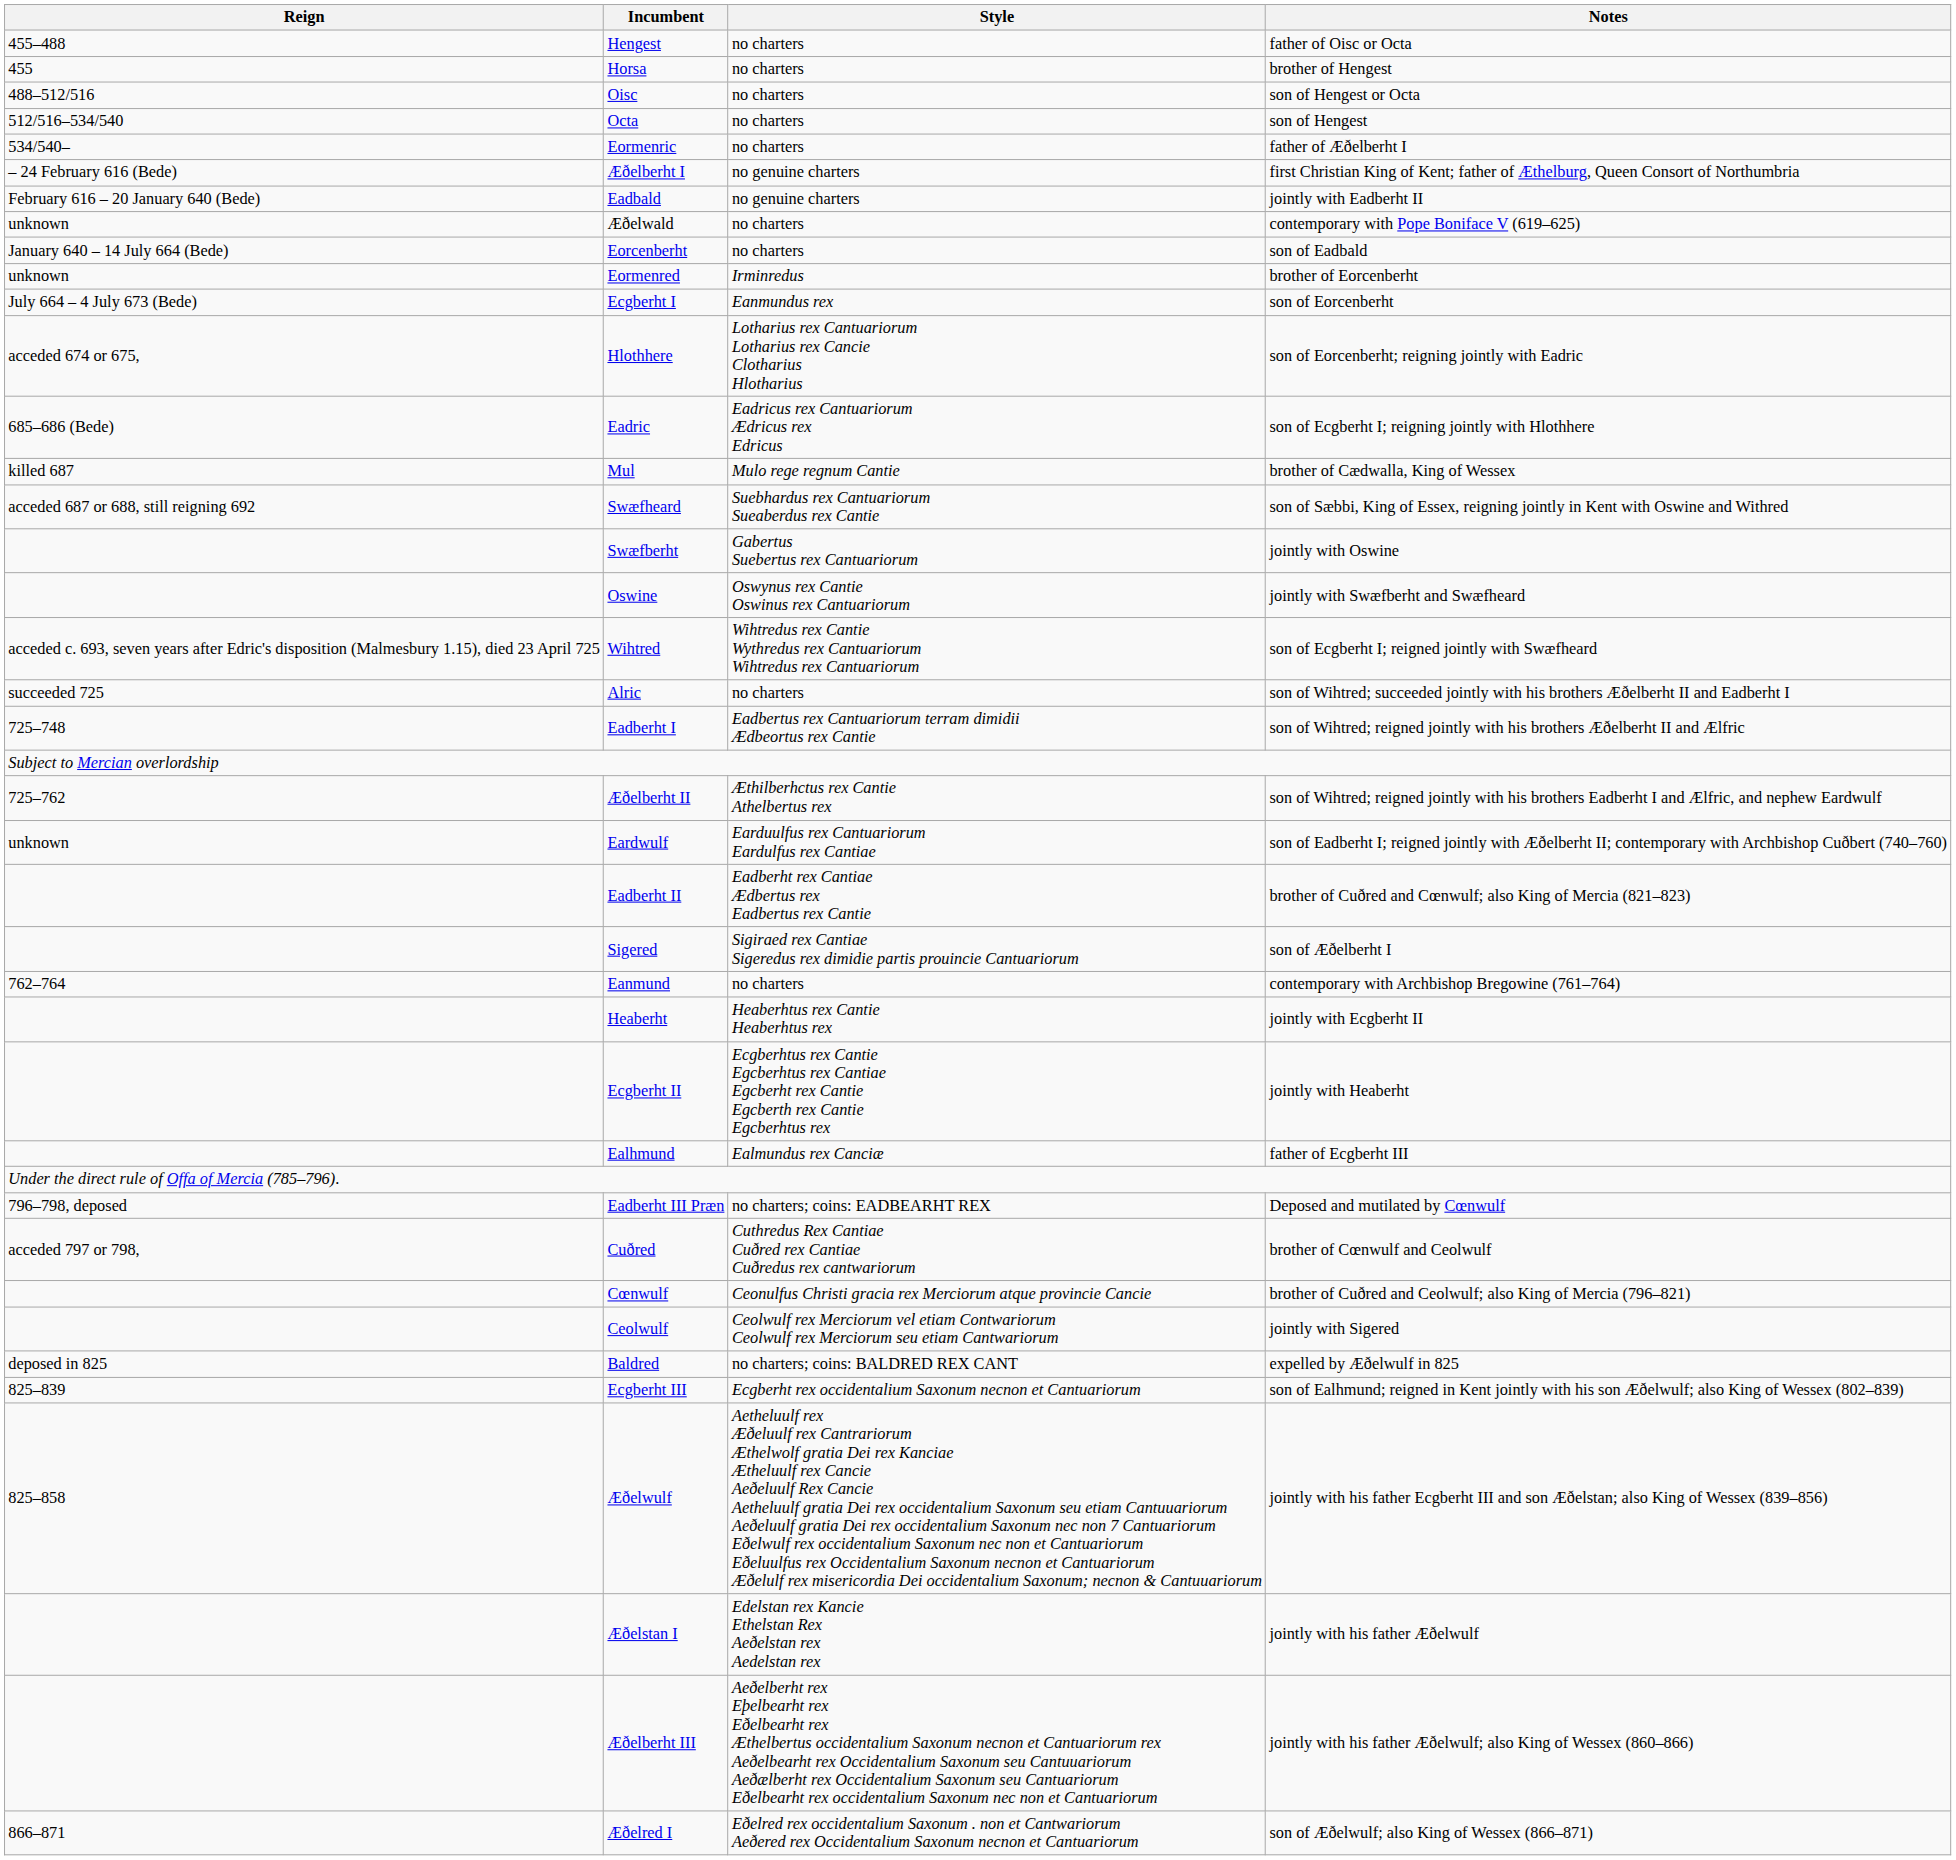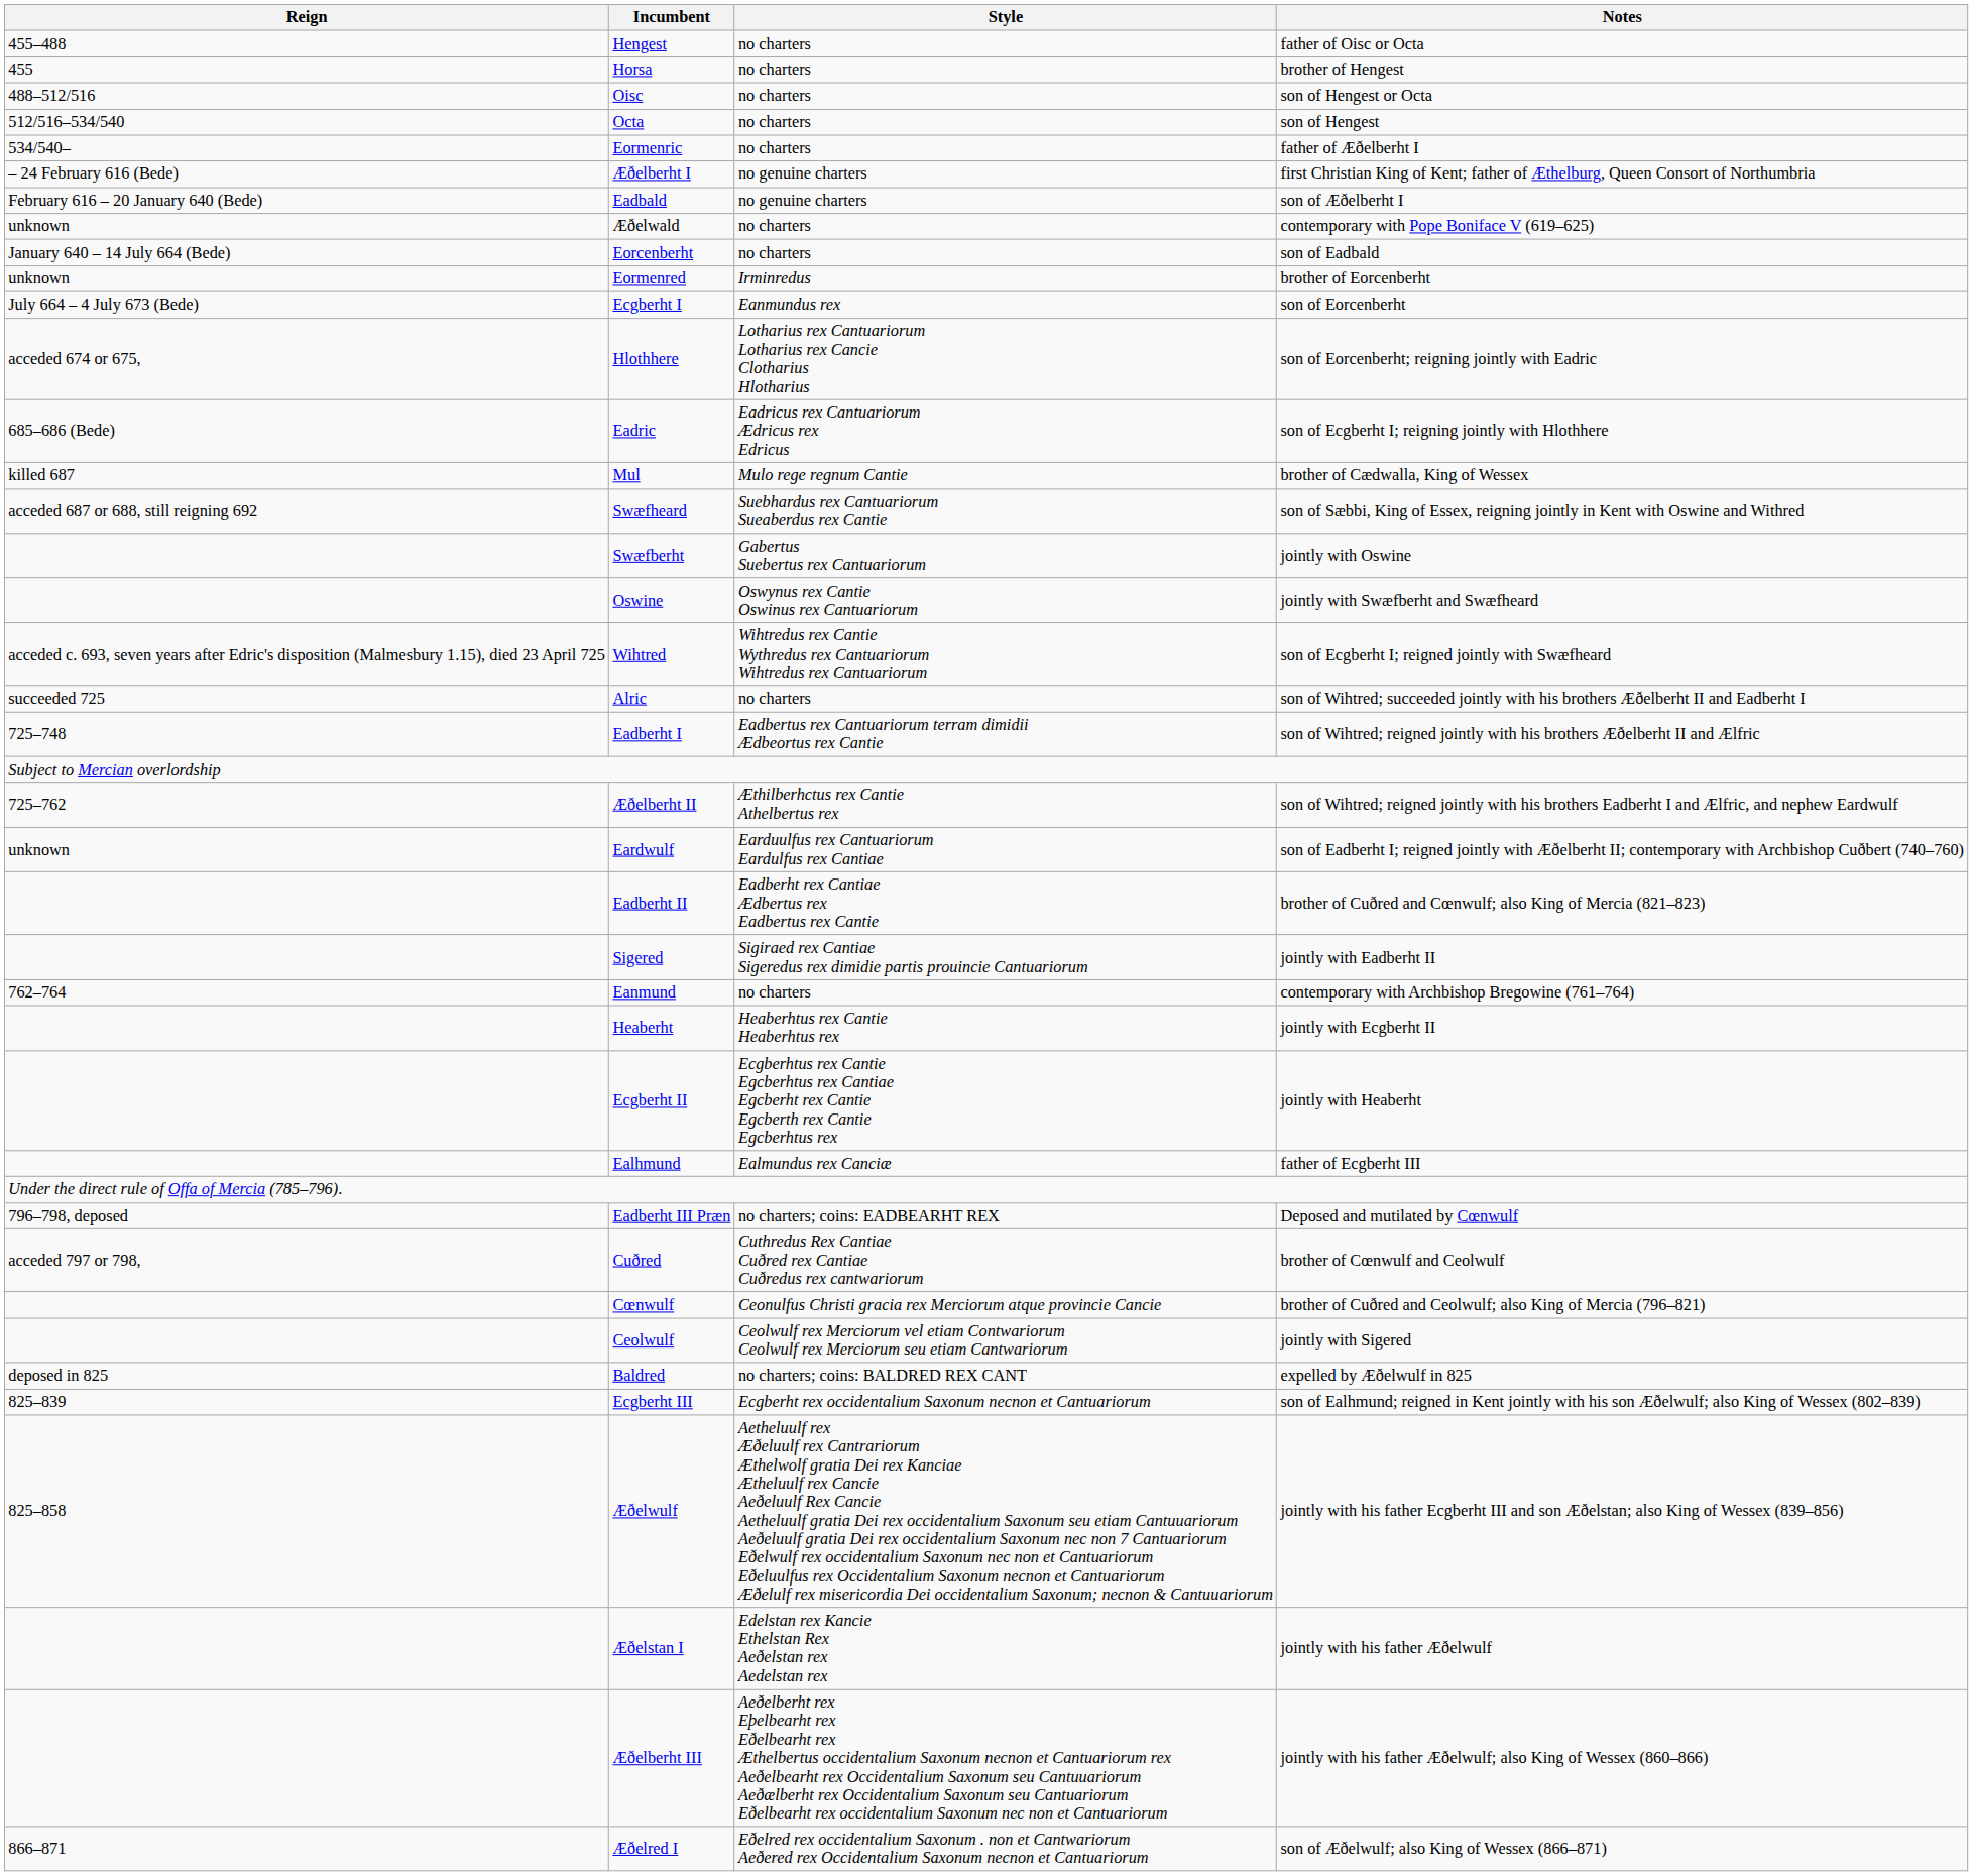Eadbald | Notes: jointly with Eadberht II -> son of Æðelberht I
Sigered | Notes: son of Æðelberht I -> jointly with Eadberht II
